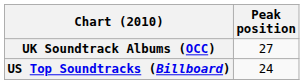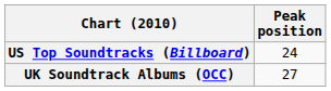rows swapped: UK Soundtrack Albums (OCC) <-> US Top Soundtracks (Billboard)
